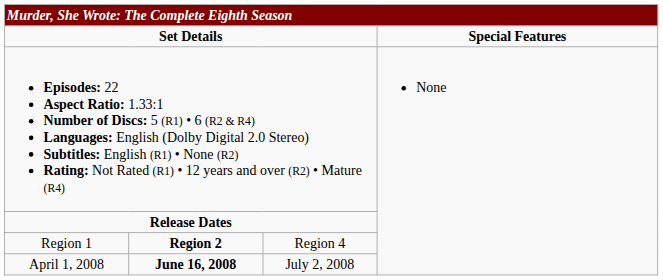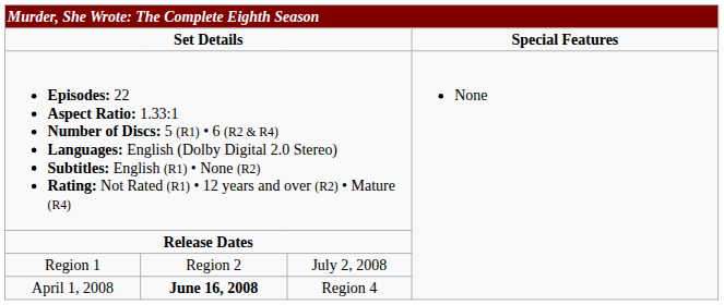Region 1 | column 2: bold -> normal
Region 1 | column 3: Region 4 -> July 2, 2008
April 1, 2008 | column 3: July 2, 2008 -> Region 4
